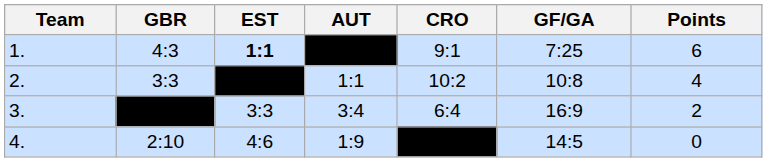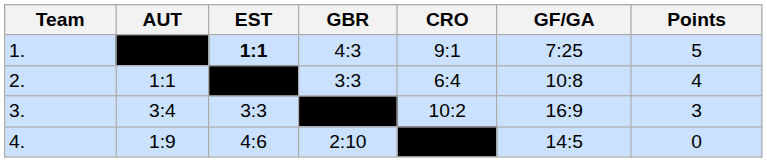columns swapped: AUT <-> GBR
1. | Points: 6 -> 5
2. | CRO: 10:2 -> 6:4
3. | CRO: 6:4 -> 10:2
3. | Points: 2 -> 3
